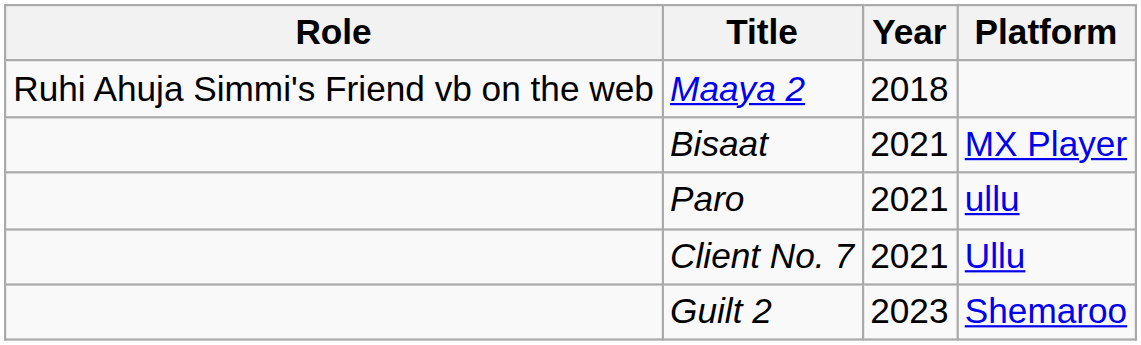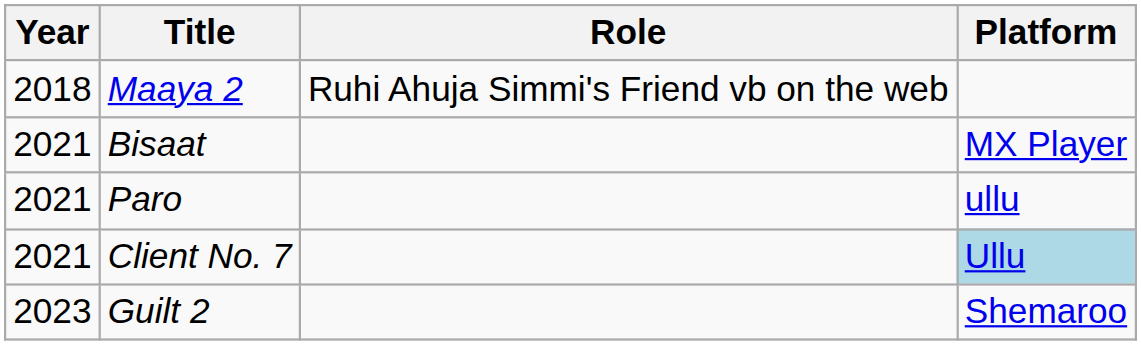columns swapped: Year <-> Role
Client No. 7 | Platform: no background -> lightblue background
